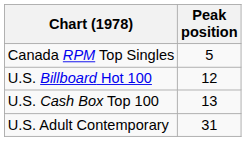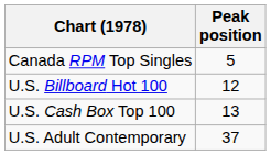U.S. Adult Contemporary | Peak position: 31 -> 37
